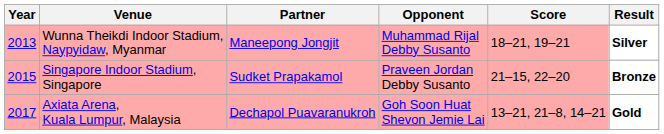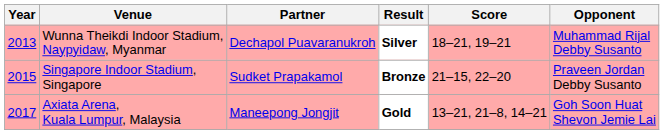columns swapped: Opponent <-> Result
Wunna Theikdi Indoor Stadium, Naypyidaw, Myanmar | Partner: Maneepong Jongjit -> Dechapol Puavaranukroh
Axiata Arena, Kuala Lumpur, Malaysia | Partner: Dechapol Puavaranukroh -> Maneepong Jongjit
